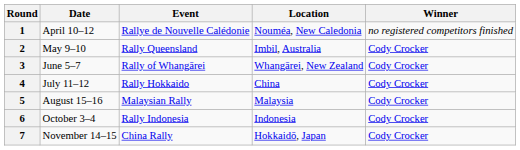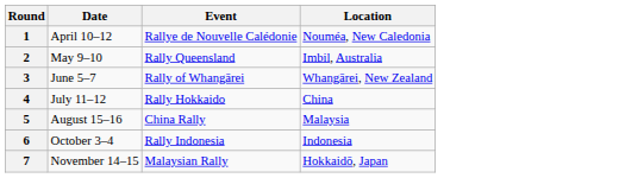- column: Winner | no registered competitors finished | Cody Crocker | Cody Crocker | Cody Crocker | Cody Crocker | Cody Crocker | Cody Crocker
5 | Event: Malaysian Rally -> China Rally
7 | Event: China Rally -> Malaysian Rally
